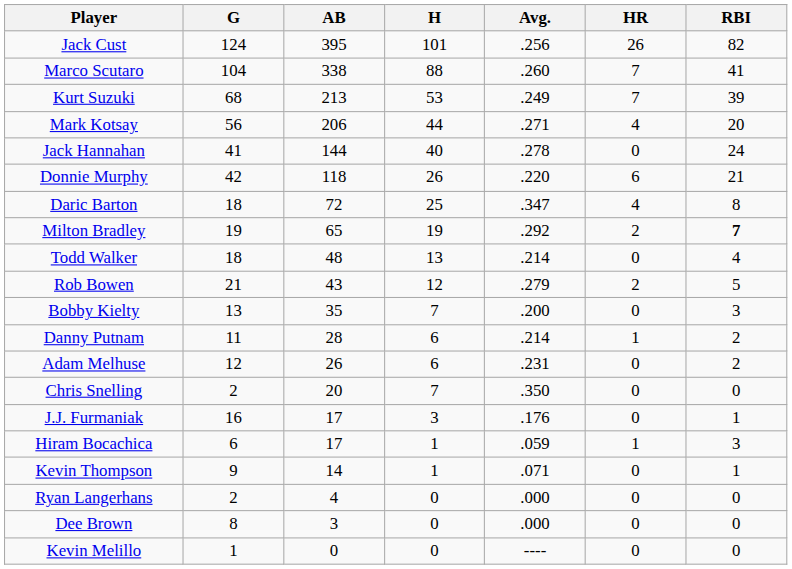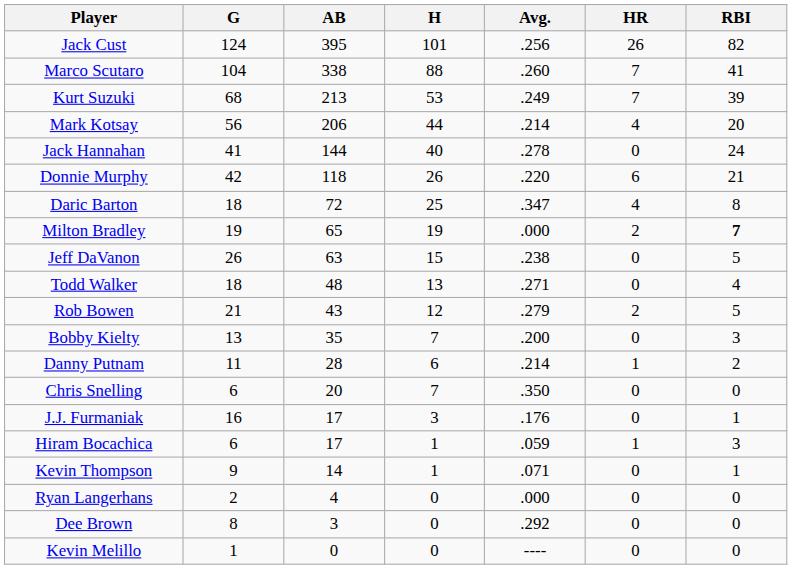Mark Kotsay | Avg.: .271 -> .214
Milton Bradley | Avg.: .292 -> .000
+ row: Jeff DaVanon | 26 | 63 | 15 | .238 | 0 | 5
Todd Walker | Avg.: .214 -> .271
- row: Adam Melhuse | 12 | 26 | 6 | .231 | 0 | 2
Chris Snelling | G: 2 -> 6
Dee Brown | Avg.: .000 -> .292
